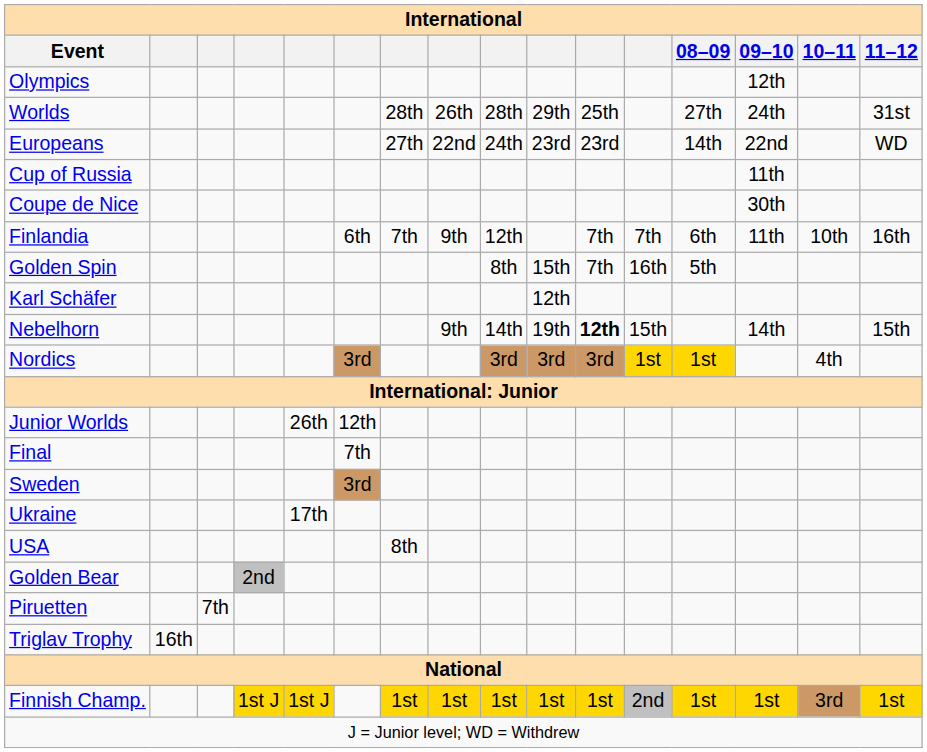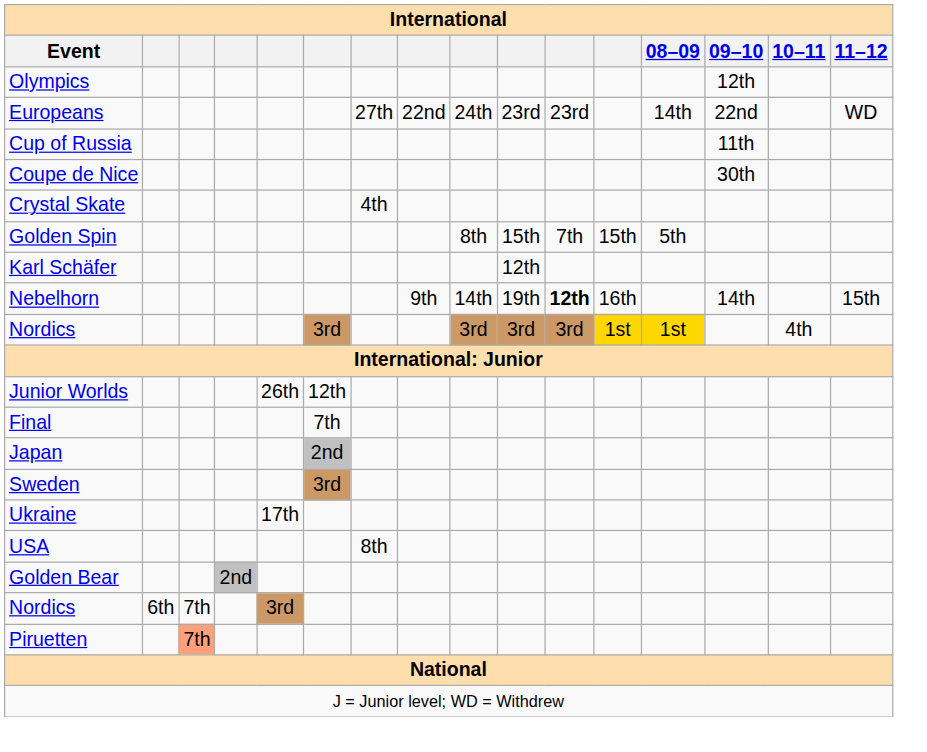- row: Worlds | 28th | 26th | 28th | 29th | 25th | 27th | 24th | 31st
+ row: Crystal Skate | 4th
- row: Finlandia | 6th | 7th | 9th | 12th | 7th | 7th | 6th | 11th | 10th | 16th
Golden Spin | column 12: 16th -> 15th
Nebelhorn | column 12: 15th -> 16th
+ row: Japan | 2nd
+ row: Nordics | 6th | 7th | 3rd
Piruetten | column 3: no background -> lightsalmon background
- row: Triglav Trophy | 16th
- row: Finnish Champ. | 1st J | 1st J | 1st | 1st | 1st | 1st | 1st | 2nd | 1st | 1st | 3rd | 1st
